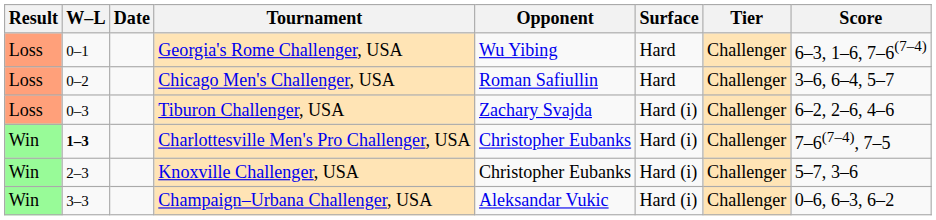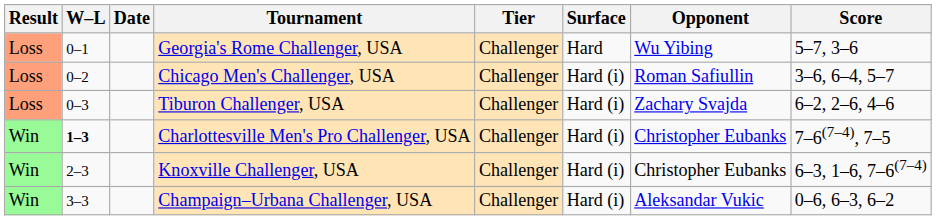columns swapped: Tier <-> Opponent
Georgia's Rome Challenger, USA | Score: 6–3, 1–6, 7–6(7–4) -> 5–7, 3–6
Chicago Men's Challenger, USA | Surface: Hard -> Hard (i)
Knoxville Challenger, USA | Score: 5–7, 3–6 -> 6–3, 1–6, 7–6(7–4)
